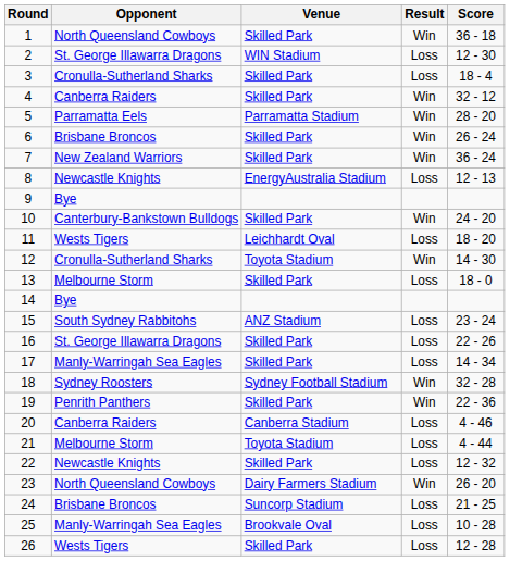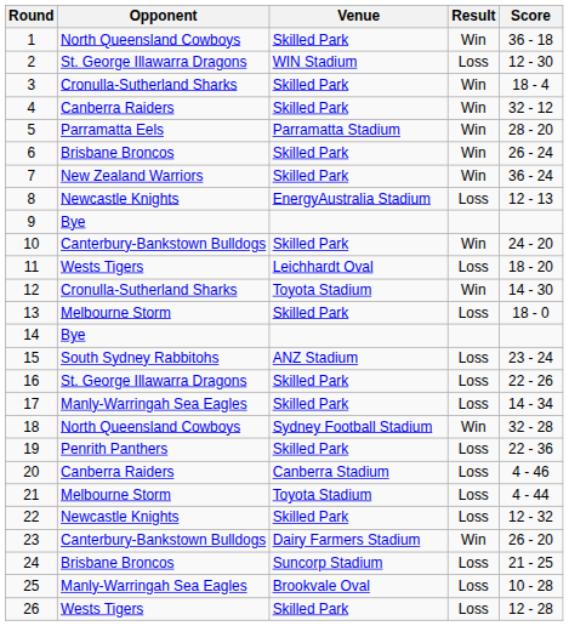3 | Result: Loss -> Win
18 | Opponent: Sydney Roosters -> North Queensland Cowboys
19 | Result: Win -> Loss
23 | Opponent: North Queensland Cowboys -> Canterbury-Bankstown Bulldogs
